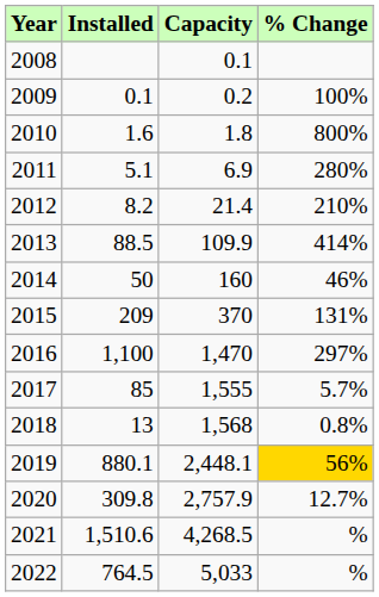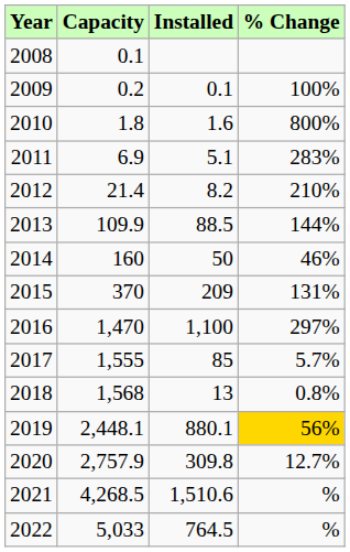columns swapped: Capacity <-> Installed
2011 | % Change: 280% -> 283%
2013 | % Change: 414% -> 144%
